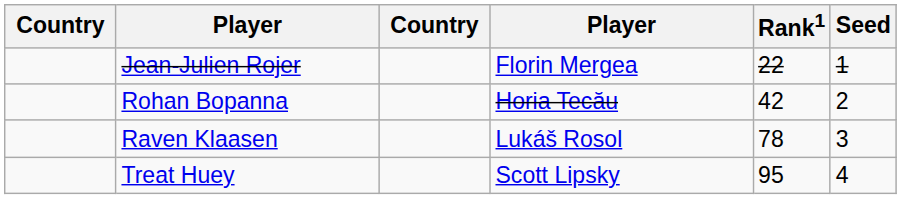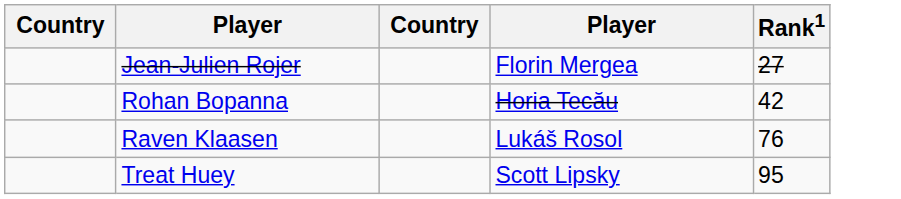- column: Seed | 1 | 2 | 3 | 4
Jean-Julien Rojer | Rank1: 22 -> 27
Raven Klaasen | Rank1: 78 -> 76
